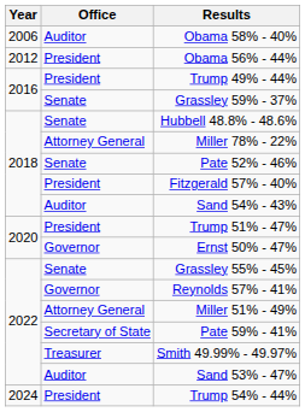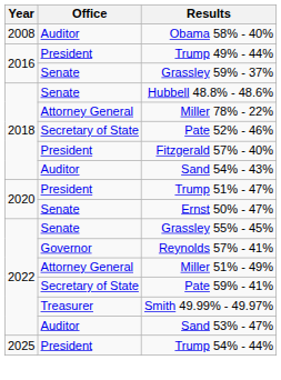Obama 58% - 40% | Year: 2006 -> 2008
- row: 2012 | President | Obama 56% - 44%
Pate 52% - 46% | Office: Senate -> Secretary of State
Ernst 50% - 47% | Office: Governor -> Senate
Trump 54% - 44% | Year: 2024 -> 2025
